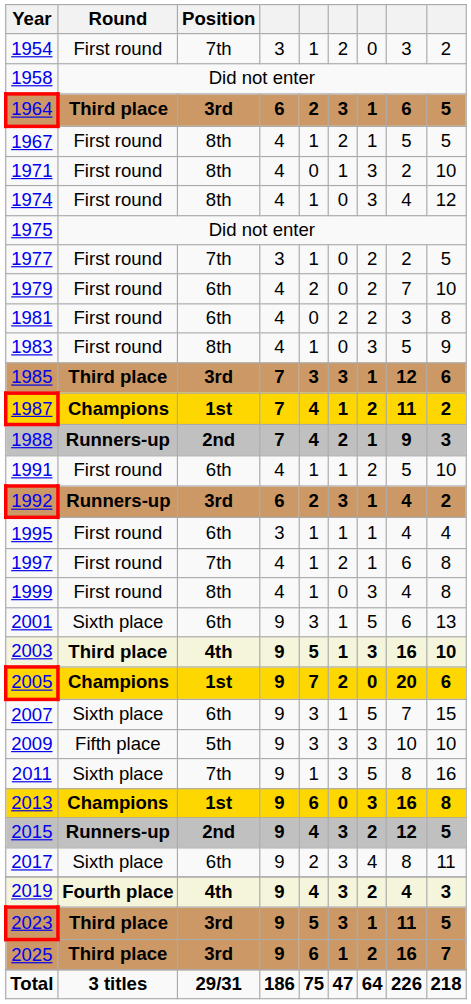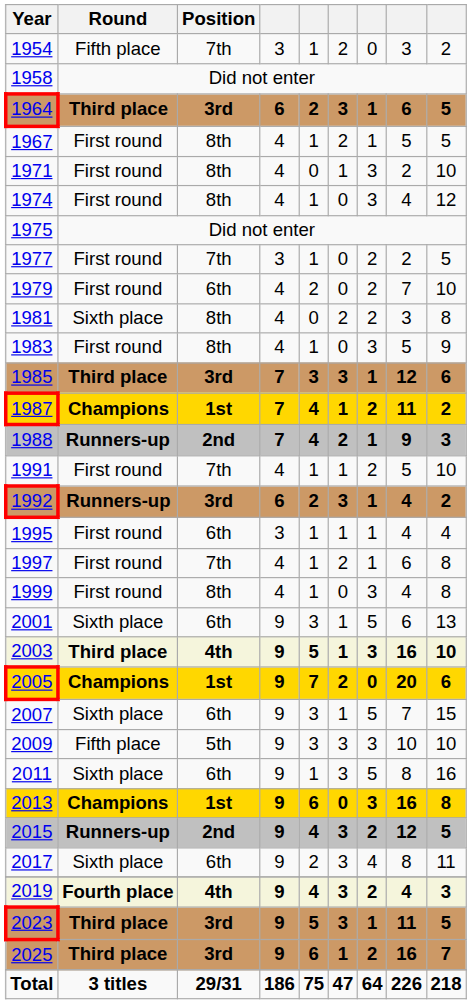1954 | Round: First round -> Fifth place
1981 | Round: First round -> Sixth place
1981 | Position: 6th -> 8th
1991 | Position: 6th -> 7th
2011 | Position: 7th -> 6th
